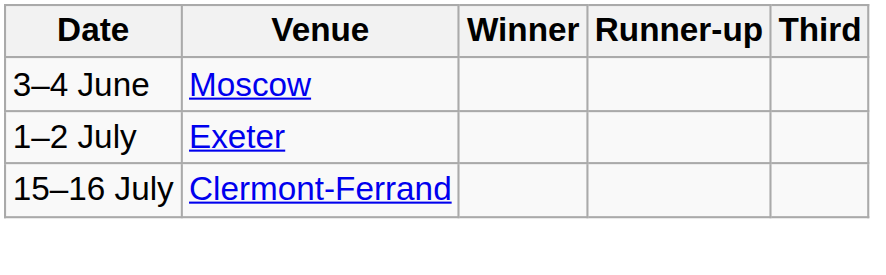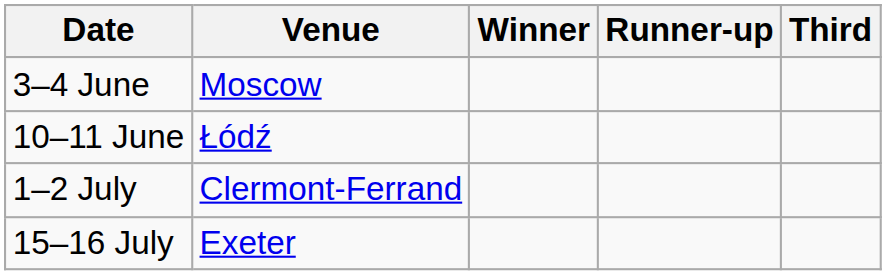+ row: 10–11 June | Łódź
1–2 July | Venue: Exeter -> Clermont-Ferrand
15–16 July | Venue: Clermont-Ferrand -> Exeter
